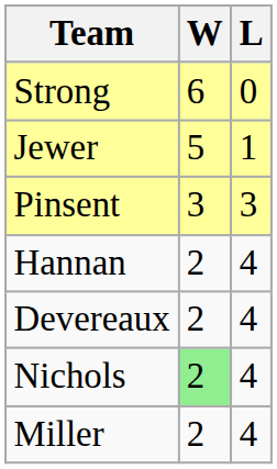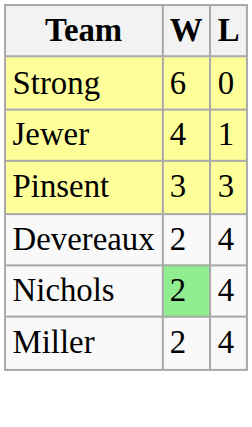Jewer | W: 5 -> 4
- row: Hannan | 2 | 4
